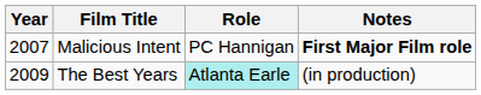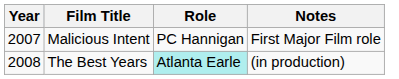Malicious Intent | Notes: bold -> normal
The Best Years | Year: 2009 -> 2008
